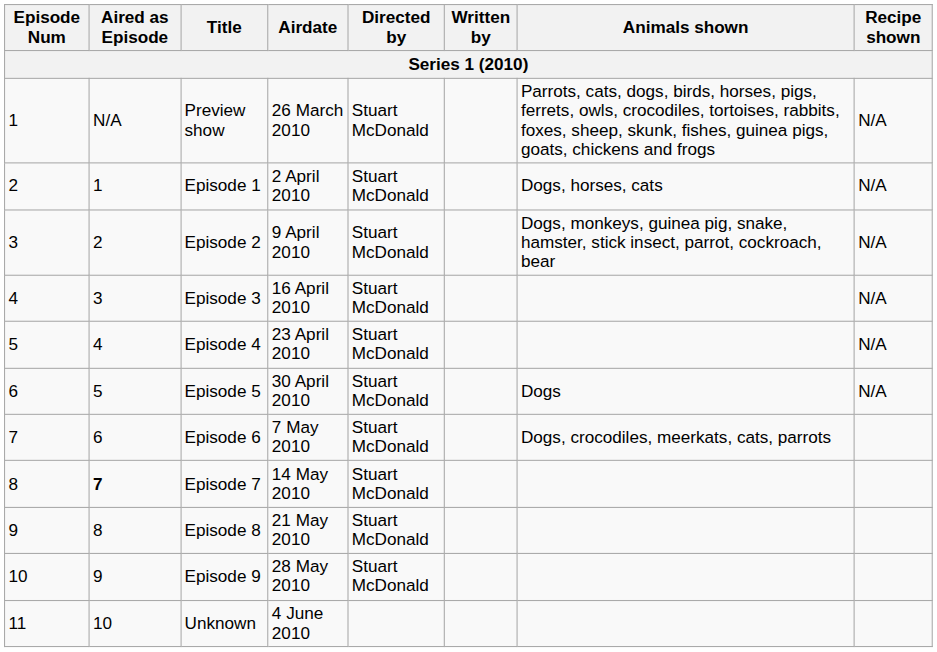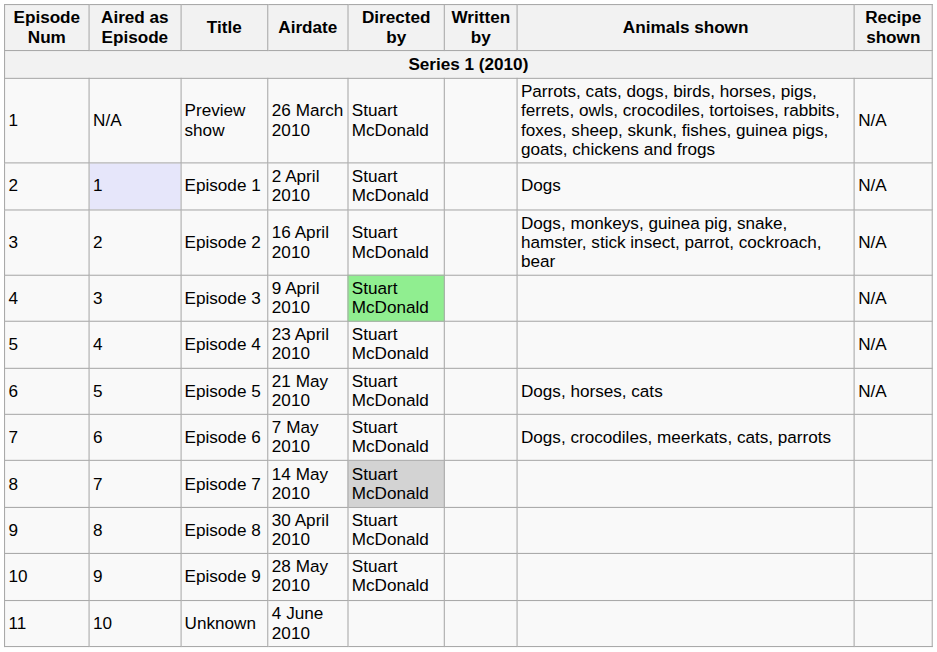Episode 1 | Aired as Episode: no background -> lavender background
Episode 1 | Animals shown: Dogs, horses, cats -> Dogs
Episode 2 | Airdate: 9 April 2010 -> 16 April 2010
Episode 3 | Airdate: 16 April 2010 -> 9 April 2010
Episode 3 | Directed by: no background -> lightgreen background
Episode 5 | Airdate: 30 April 2010 -> 21 May 2010
Episode 5 | Animals shown: Dogs -> Dogs, horses, cats
Episode 7 | Aired as Episode: bold -> normal
Episode 7 | Directed by: no background -> lightgrey background
Episode 8 | Airdate: 21 May 2010 -> 30 April 2010
